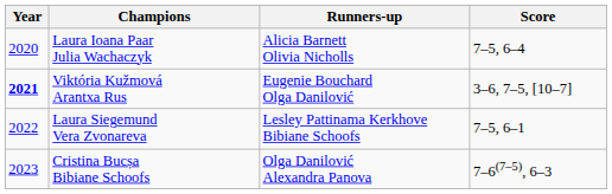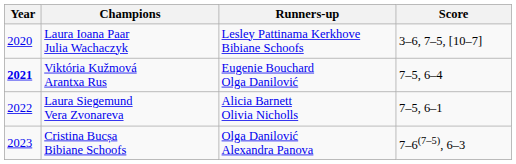Laura Ioana Paar Julia Wachaczyk | Runners-up: Alicia Barnett Olivia Nicholls -> Lesley Pattinama Kerkhove Bibiane Schoofs
Laura Ioana Paar Julia Wachaczyk | Score: 7–5, 6–4 -> 3–6, 7–5, [10–7]
Viktória Kužmová Arantxa Rus | Score: 3–6, 7–5, [10–7] -> 7–5, 6–4
Laura Siegemund Vera Zvonareva | Runners-up: Lesley Pattinama Kerkhove Bibiane Schoofs -> Alicia Barnett Olivia Nicholls
